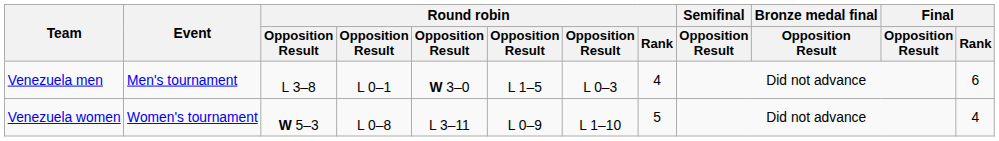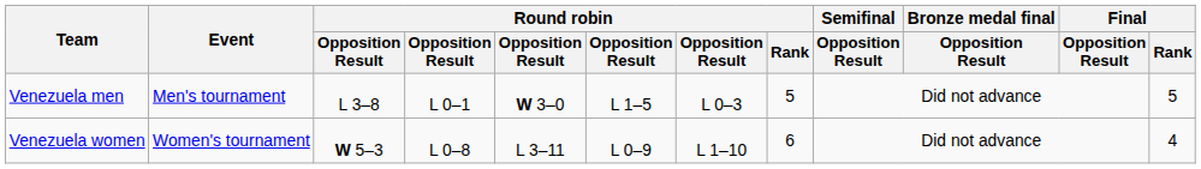Venezuela men | Round robin / Rank: 4 -> 5
Venezuela men | Final / Rank: 6 -> 5
Venezuela women | Round robin / Rank: 5 -> 6
